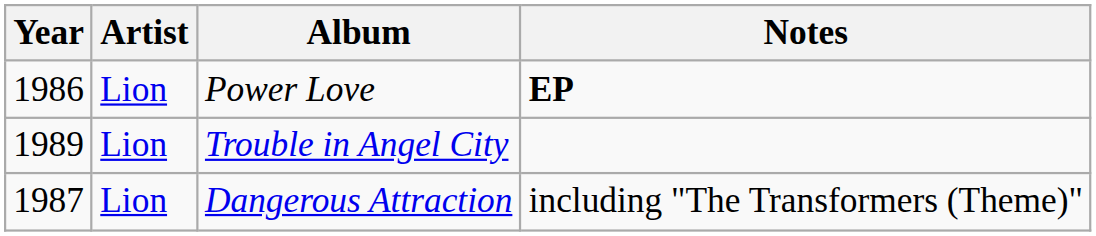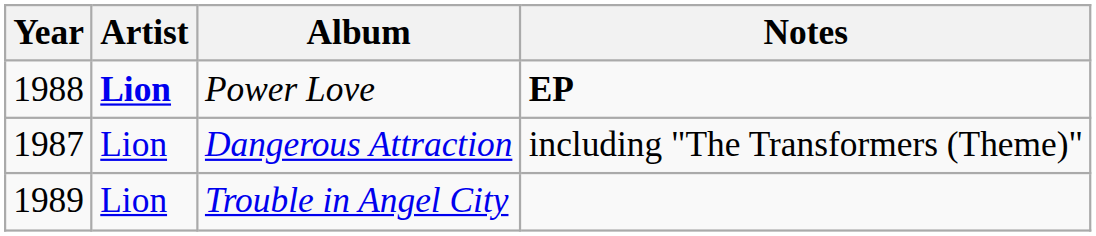Power Love | Year: 1986 -> 1988
Power Love | Artist: normal -> bold
rows swapped: Dangerous Attraction <-> Trouble in Angel City
